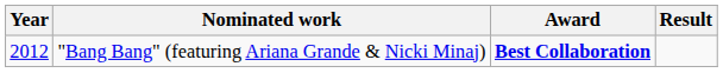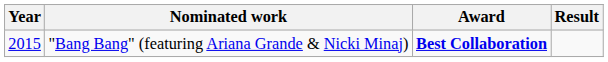"Bang Bang" (featuring Ariana Grande & Nicki Minaj) | Year: 2012 -> 2015
